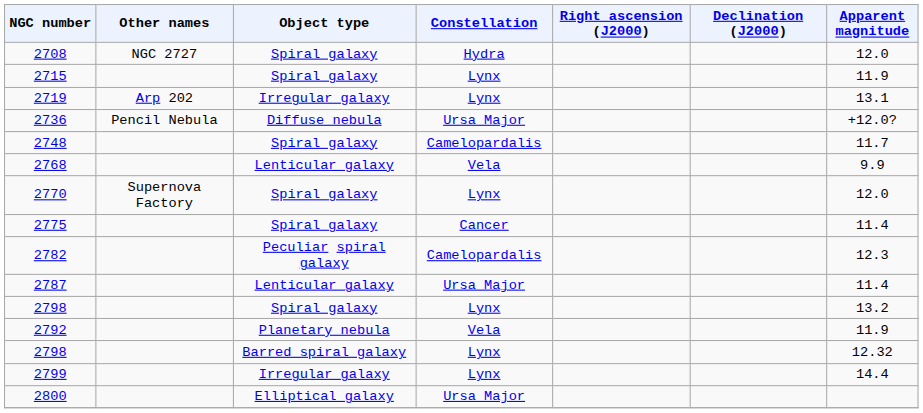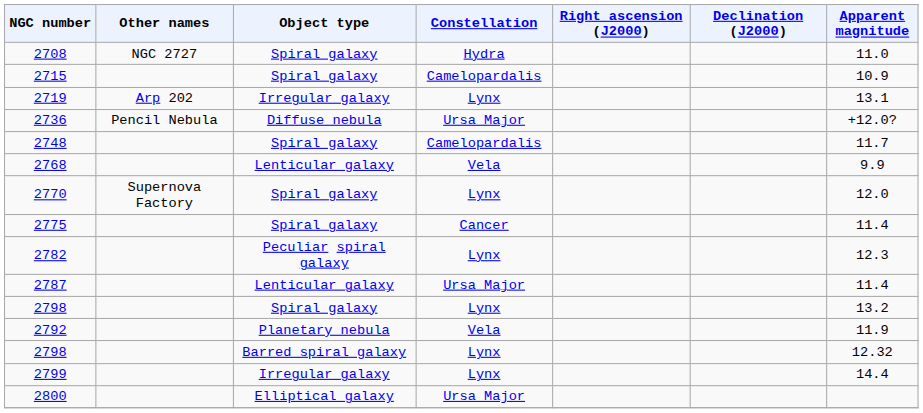2708 | Apparent magnitude: 12.0 -> 11.0
2715 | Constellation: Lynx -> Camelopardalis
2715 | Apparent magnitude: 11.9 -> 10.9
2782 | Constellation: Camelopardalis -> Lynx
